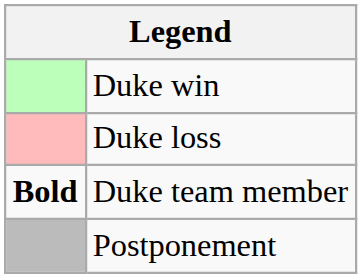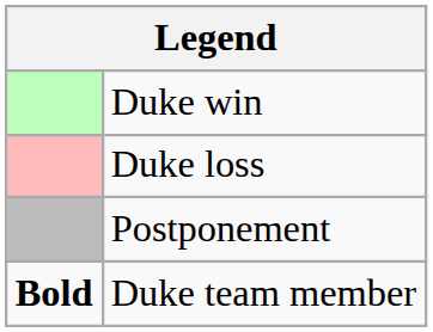rows swapped: Postponement <-> Duke team member
